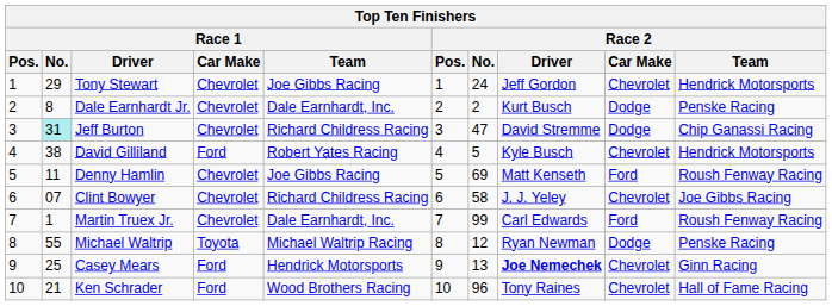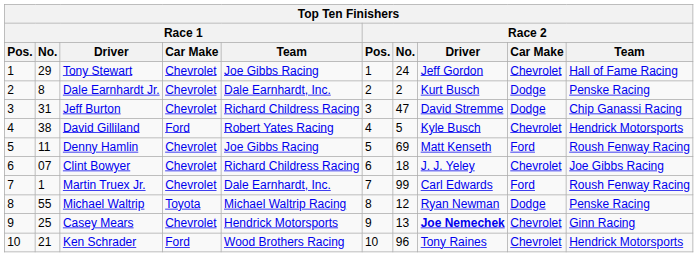Tony Stewart | Race 2 / Team: Hendrick Motorsports -> Hall of Fame Racing
Jeff Burton | Race 1 / No.: paleturquoise background -> no background
Clint Bowyer | Race 2 / No.: 58 -> 18
Casey Mears | Race 1 / Car Make: Ford -> Chevrolet
Ken Schrader | Race 2 / Team: Hall of Fame Racing -> Hendrick Motorsports
